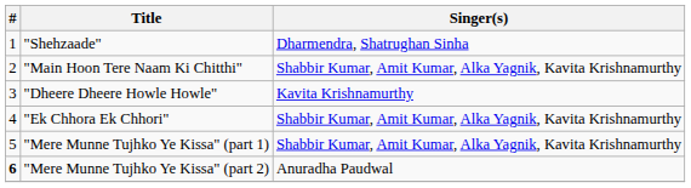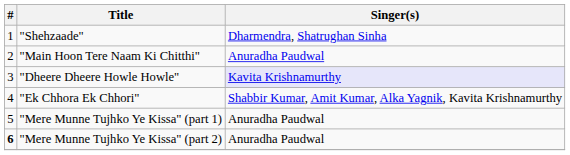"Main Hoon Tere Naam Ki Chitthi" | Singer(s): Shabbir Kumar, Amit Kumar, Alka Yagnik, Kavita Krishnamurthy -> Anuradha Paudwal
"Dheere Dheere Howle Howle" | Singer(s): no background -> lavender background
"Mere Munne Tujhko Ye Kissa" (part 1) | Singer(s): Shabbir Kumar, Amit Kumar, Alka Yagnik, Kavita Krishnamurthy -> Anuradha Paudwal
